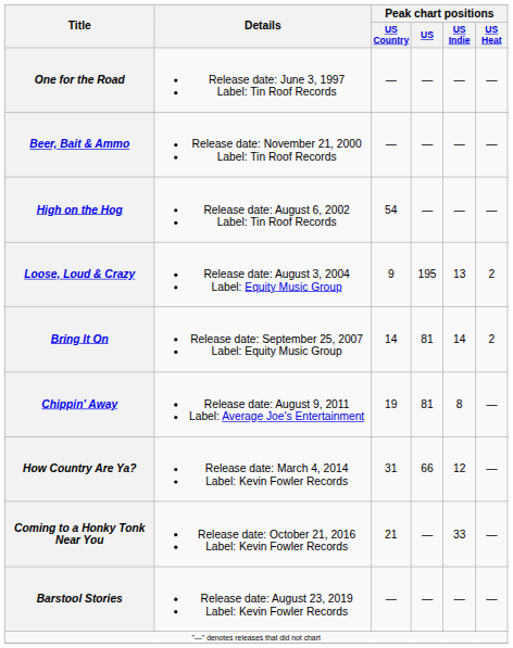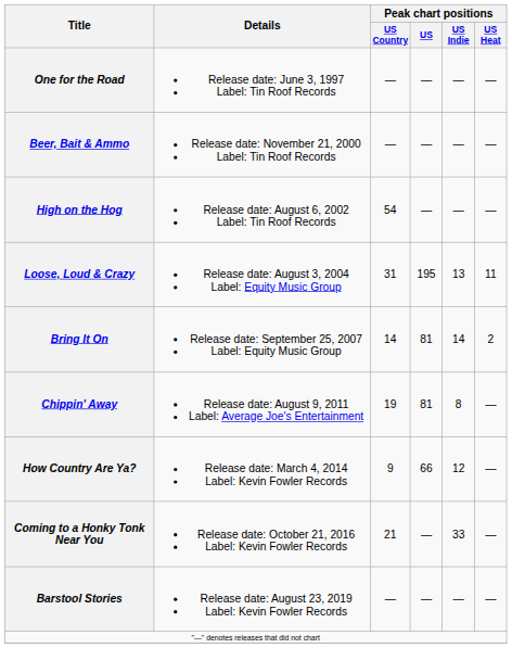Loose, Loud & Crazy | Peak chart positions / US Country: 9 -> 31
Loose, Loud & Crazy | Peak chart positions / US Heat: 2 -> 11
How Country Are Ya? | Peak chart positions / US Country: 31 -> 9
